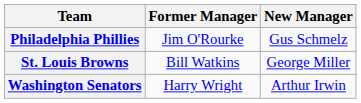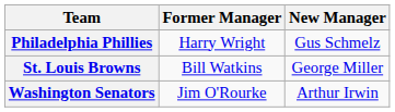Philadelphia Phillies | Former Manager: Jim O'Rourke -> Harry Wright
Washington Senators | Former Manager: Harry Wright -> Jim O'Rourke
